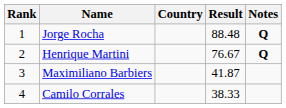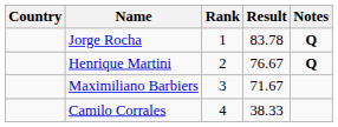columns swapped: Rank <-> Country
Jorge Rocha | Result: 88.48 -> 83.78
Maximiliano Barbiers | Result: 41.87 -> 71.67
